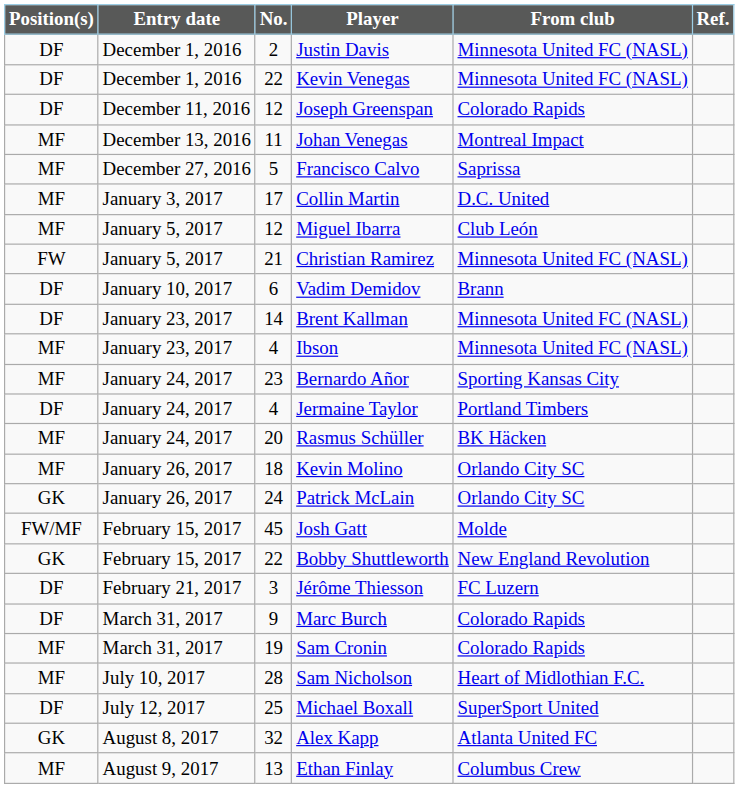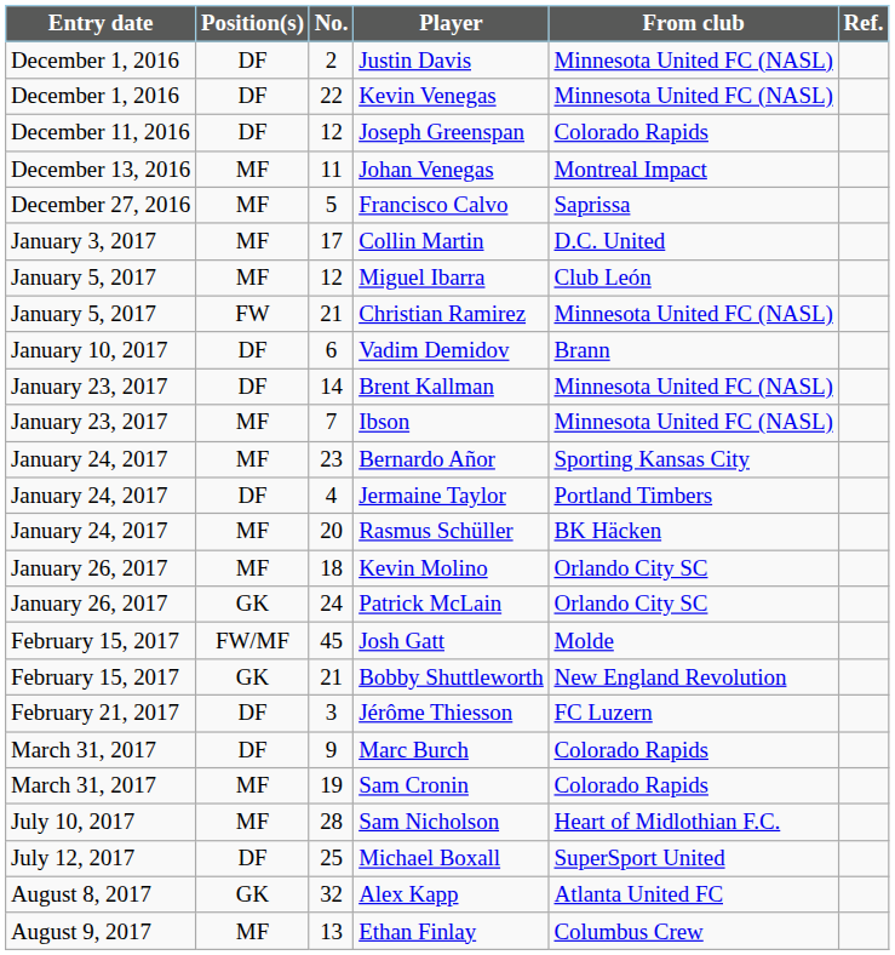columns swapped: Entry date <-> Position(s)
Ibson | No.: 4 -> 7
Bobby Shuttleworth | No.: 22 -> 21
